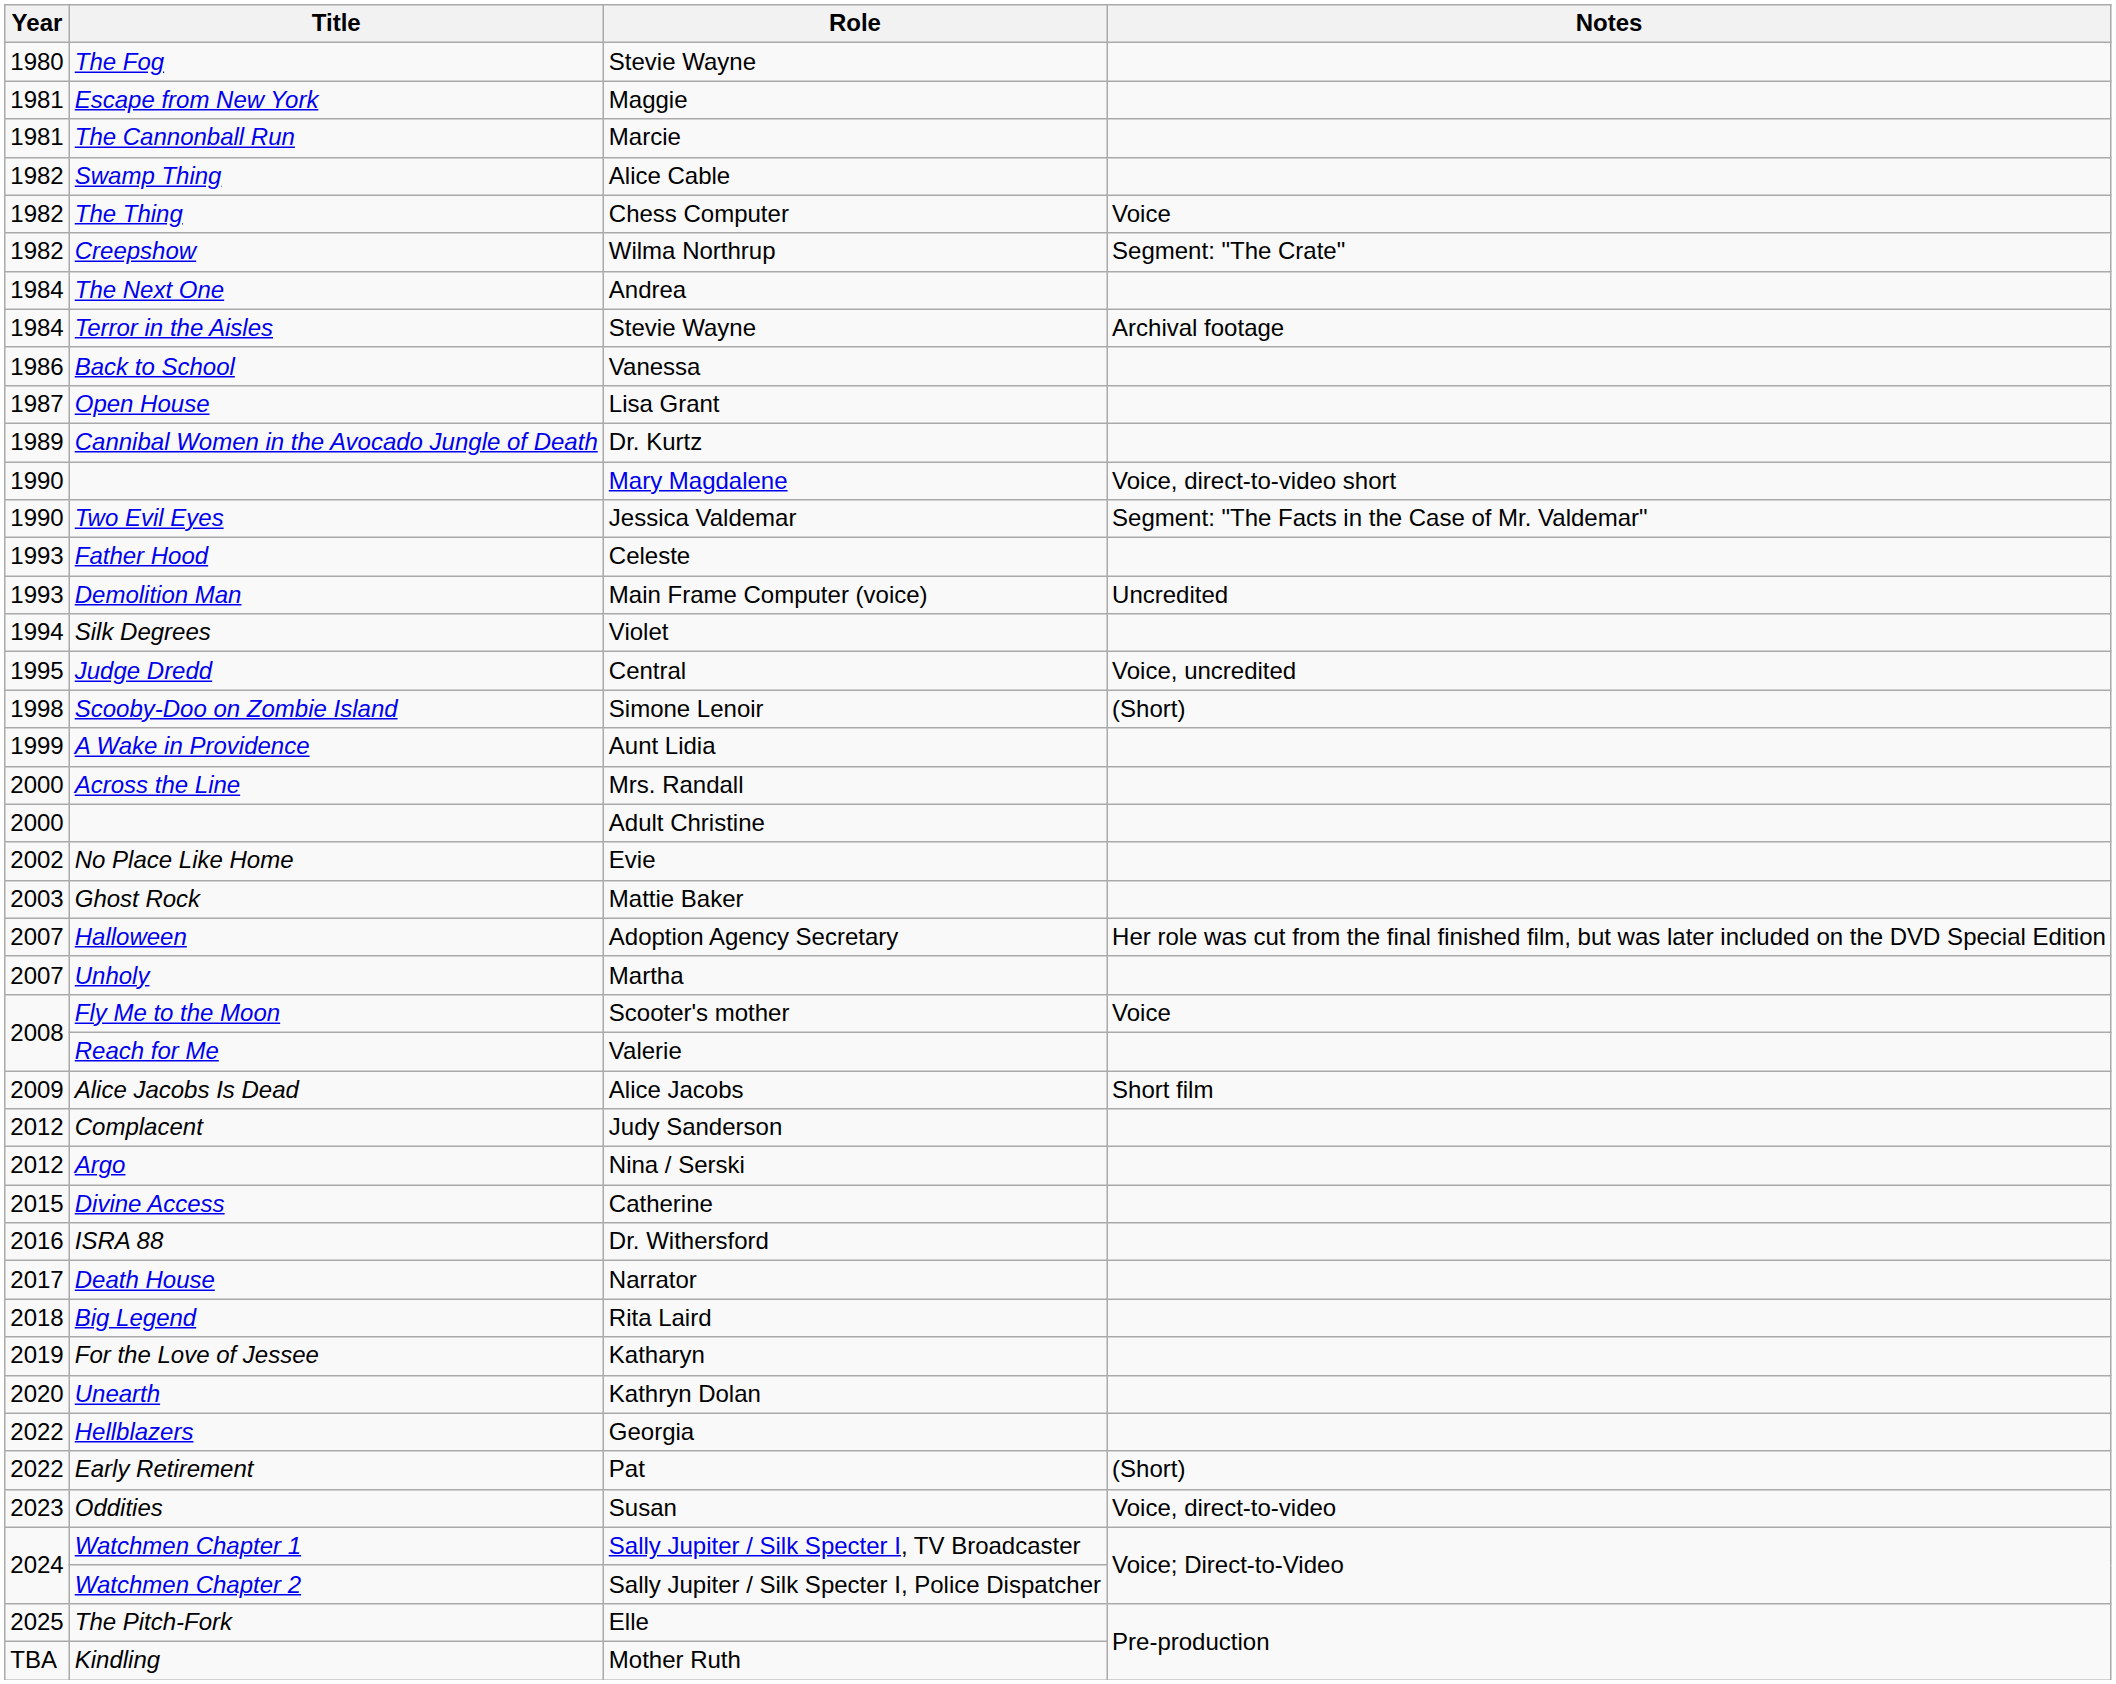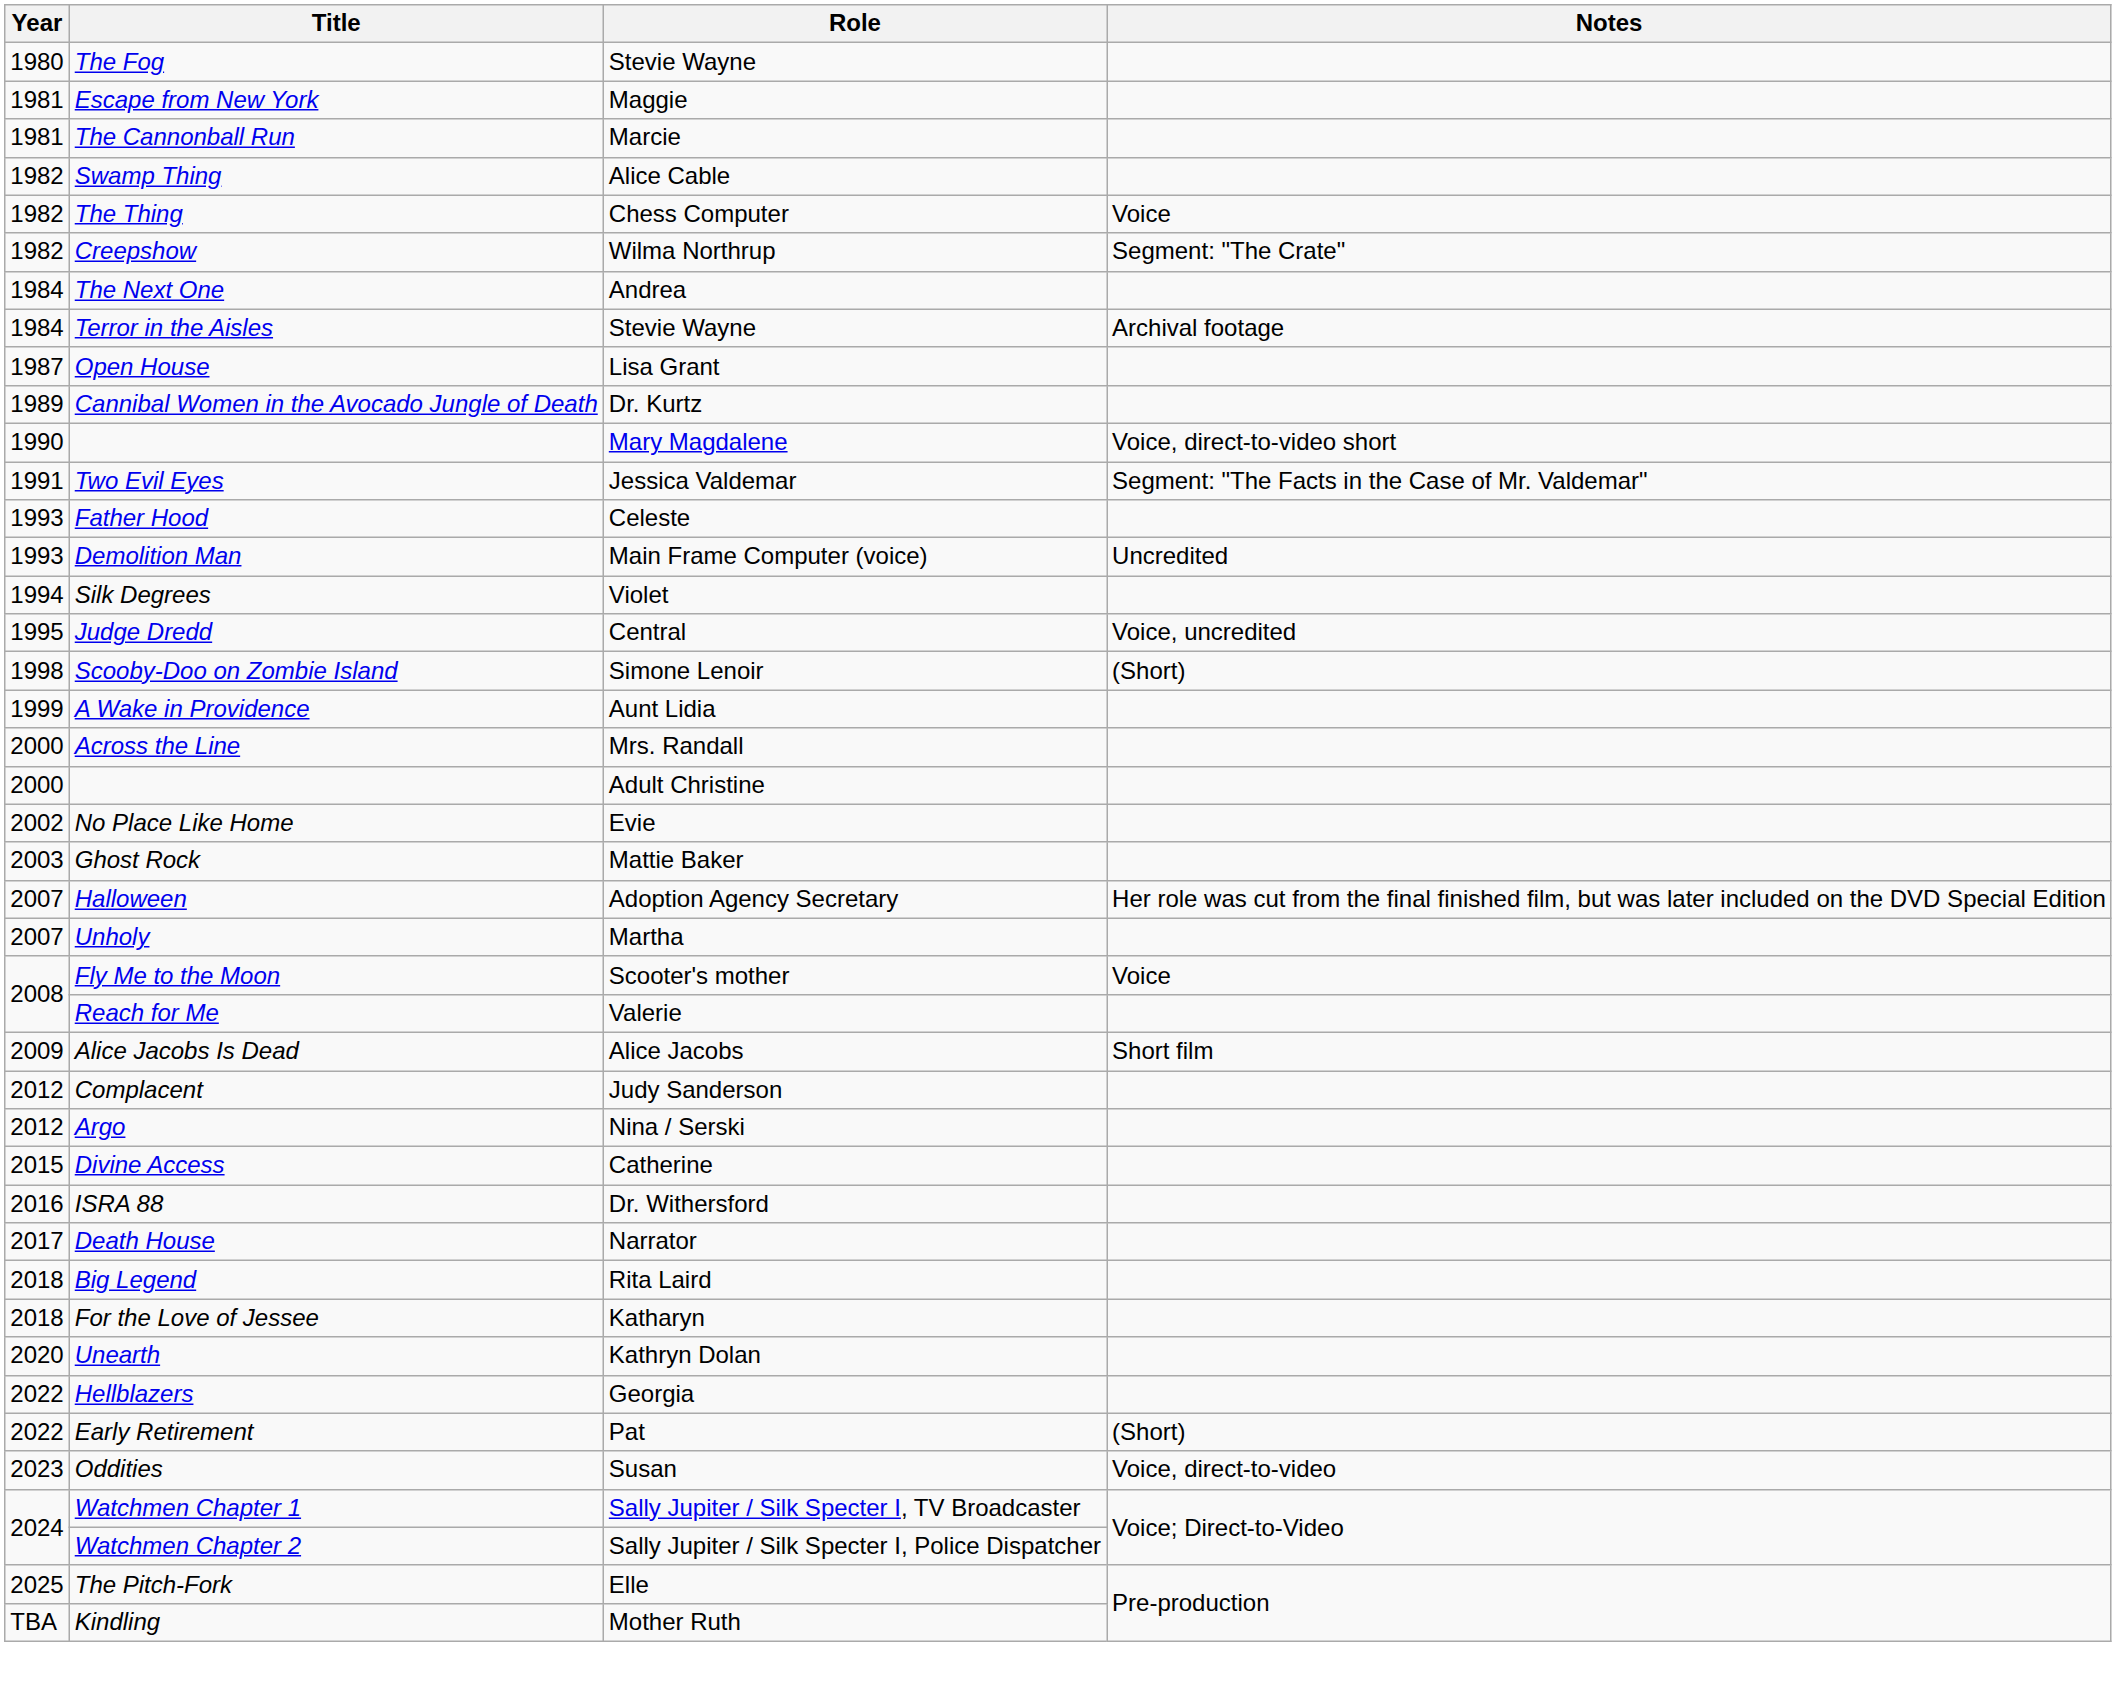- row: 1986 | Back to School | Vanessa
Two Evil Eyes | Year: 1990 -> 1991
For the Love of Jessee | Year: 2019 -> 2018
